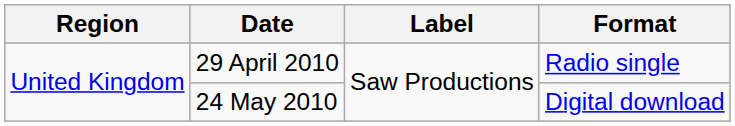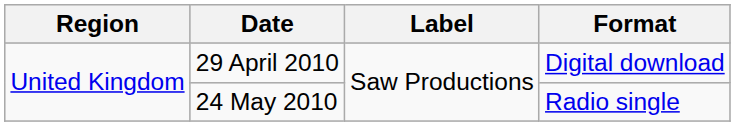29 April 2010 | Format: Radio single -> Digital download
24 May 2010 | Format: Digital download -> Radio single
